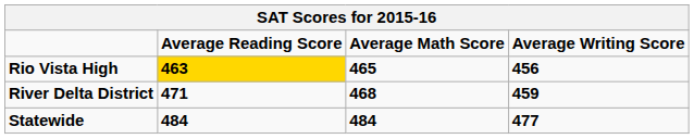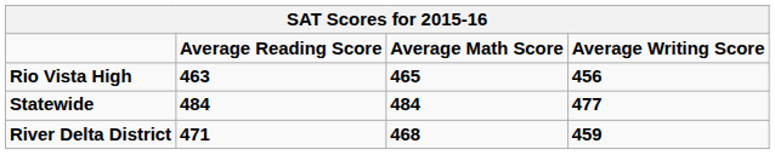Rio Vista High | Average Reading Score: gold background -> no background
rows swapped: River Delta District <-> Statewide
